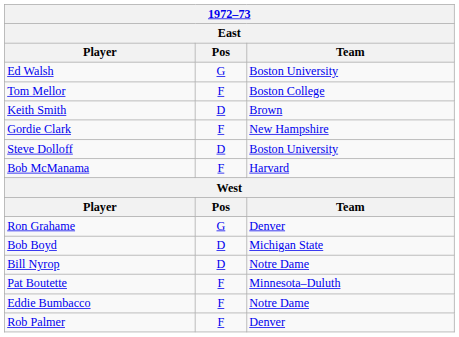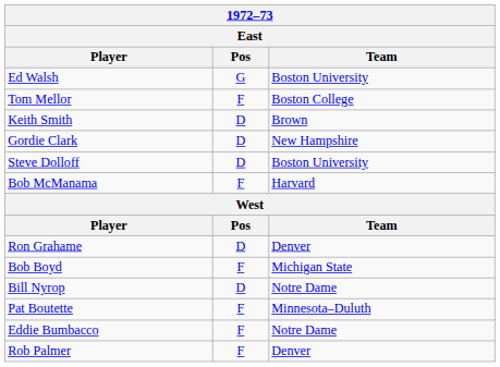Gordie Clark | Pos: F -> D
Ron Grahame | Pos: G -> D
Bob Boyd | Pos: D -> F
